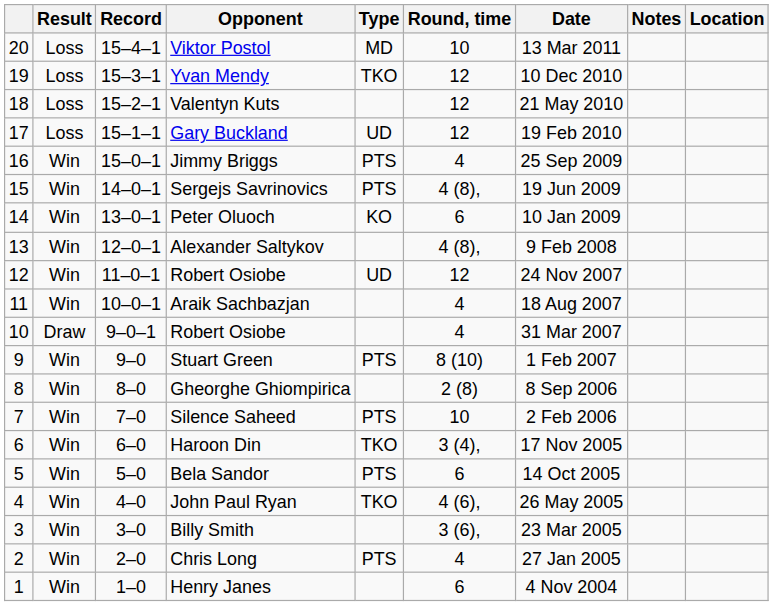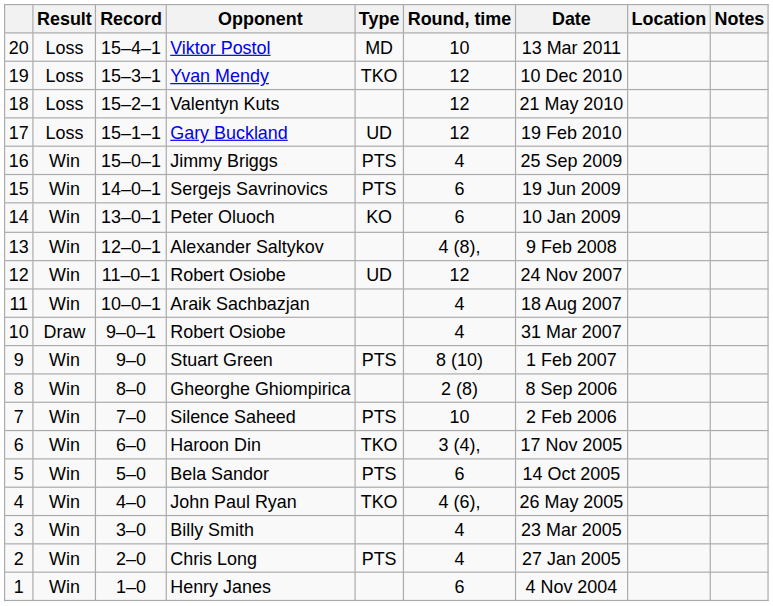columns swapped: Location <-> Notes
Sergejs Savrinovics | Round, time: 4 (8), -> 6
Billy Smith | Round, time: 3 (6), -> 4
